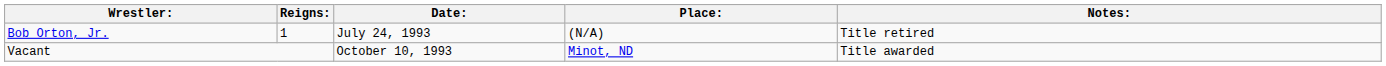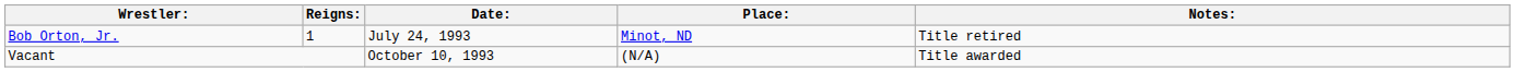Bob Orton, Jr. | Place:: (N/A) -> Minot, ND
Vacant | Place:: Minot, ND -> (N/A)
